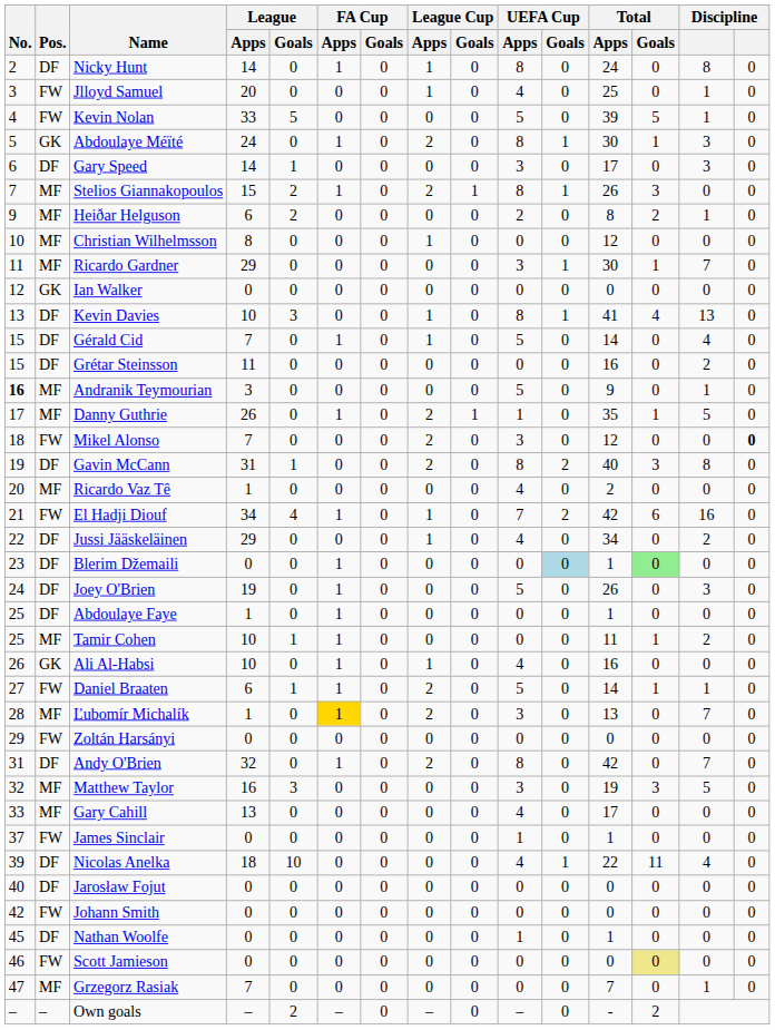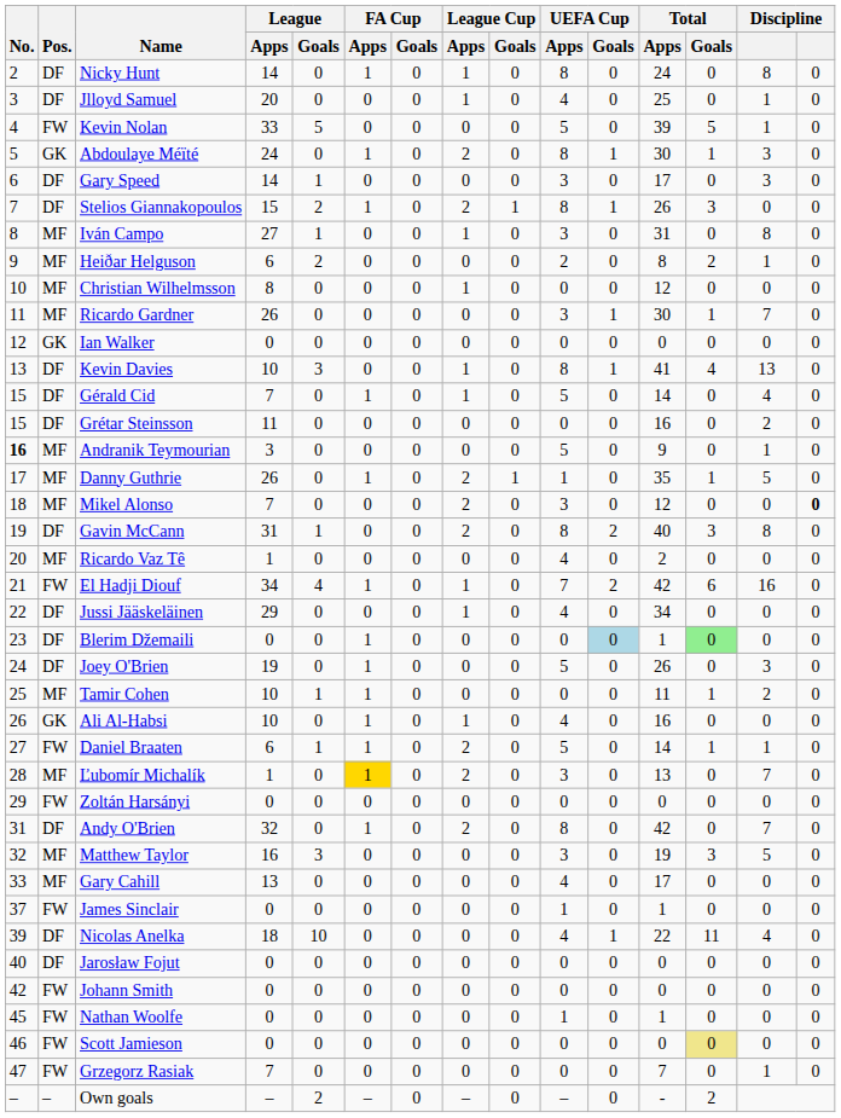Jlloyd Samuel | Pos.: FW -> DF
Stelios Giannakopoulos | Pos.: MF -> DF
+ row: 8 | MF | Iván Campo | 27 | 1 | 0 | 0 | 1 | 0 | 3 | 0 | 31 | 0 | 8 | 0
Ricardo Gardner | League / Apps: 29 -> 26
Mikel Alonso | Pos.: FW -> MF
Jussi Jääskeläinen | column 14: 2 -> 0
- row: 25 | DF | Abdoulaye Faye | 1 | 0 | 1 | 0 | 0 | 0 | 0 | 0 | 1 | 0 | 0 | 0
Nathan Woolfe | Pos.: DF -> FW
Grzegorz Rasiak | Pos.: MF -> FW
